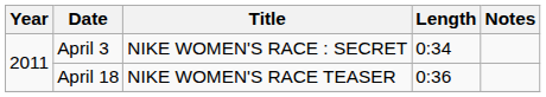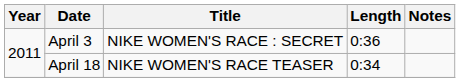April 3 | Length: 0:34 -> 0:36
April 18 | Length: 0:36 -> 0:34
